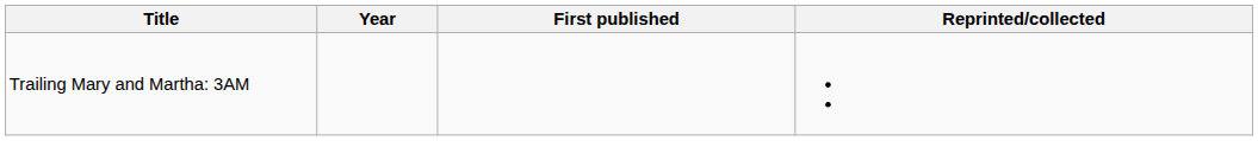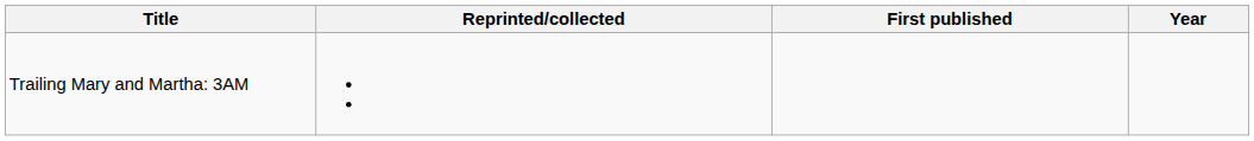columns swapped: Year <-> Reprinted/collected
